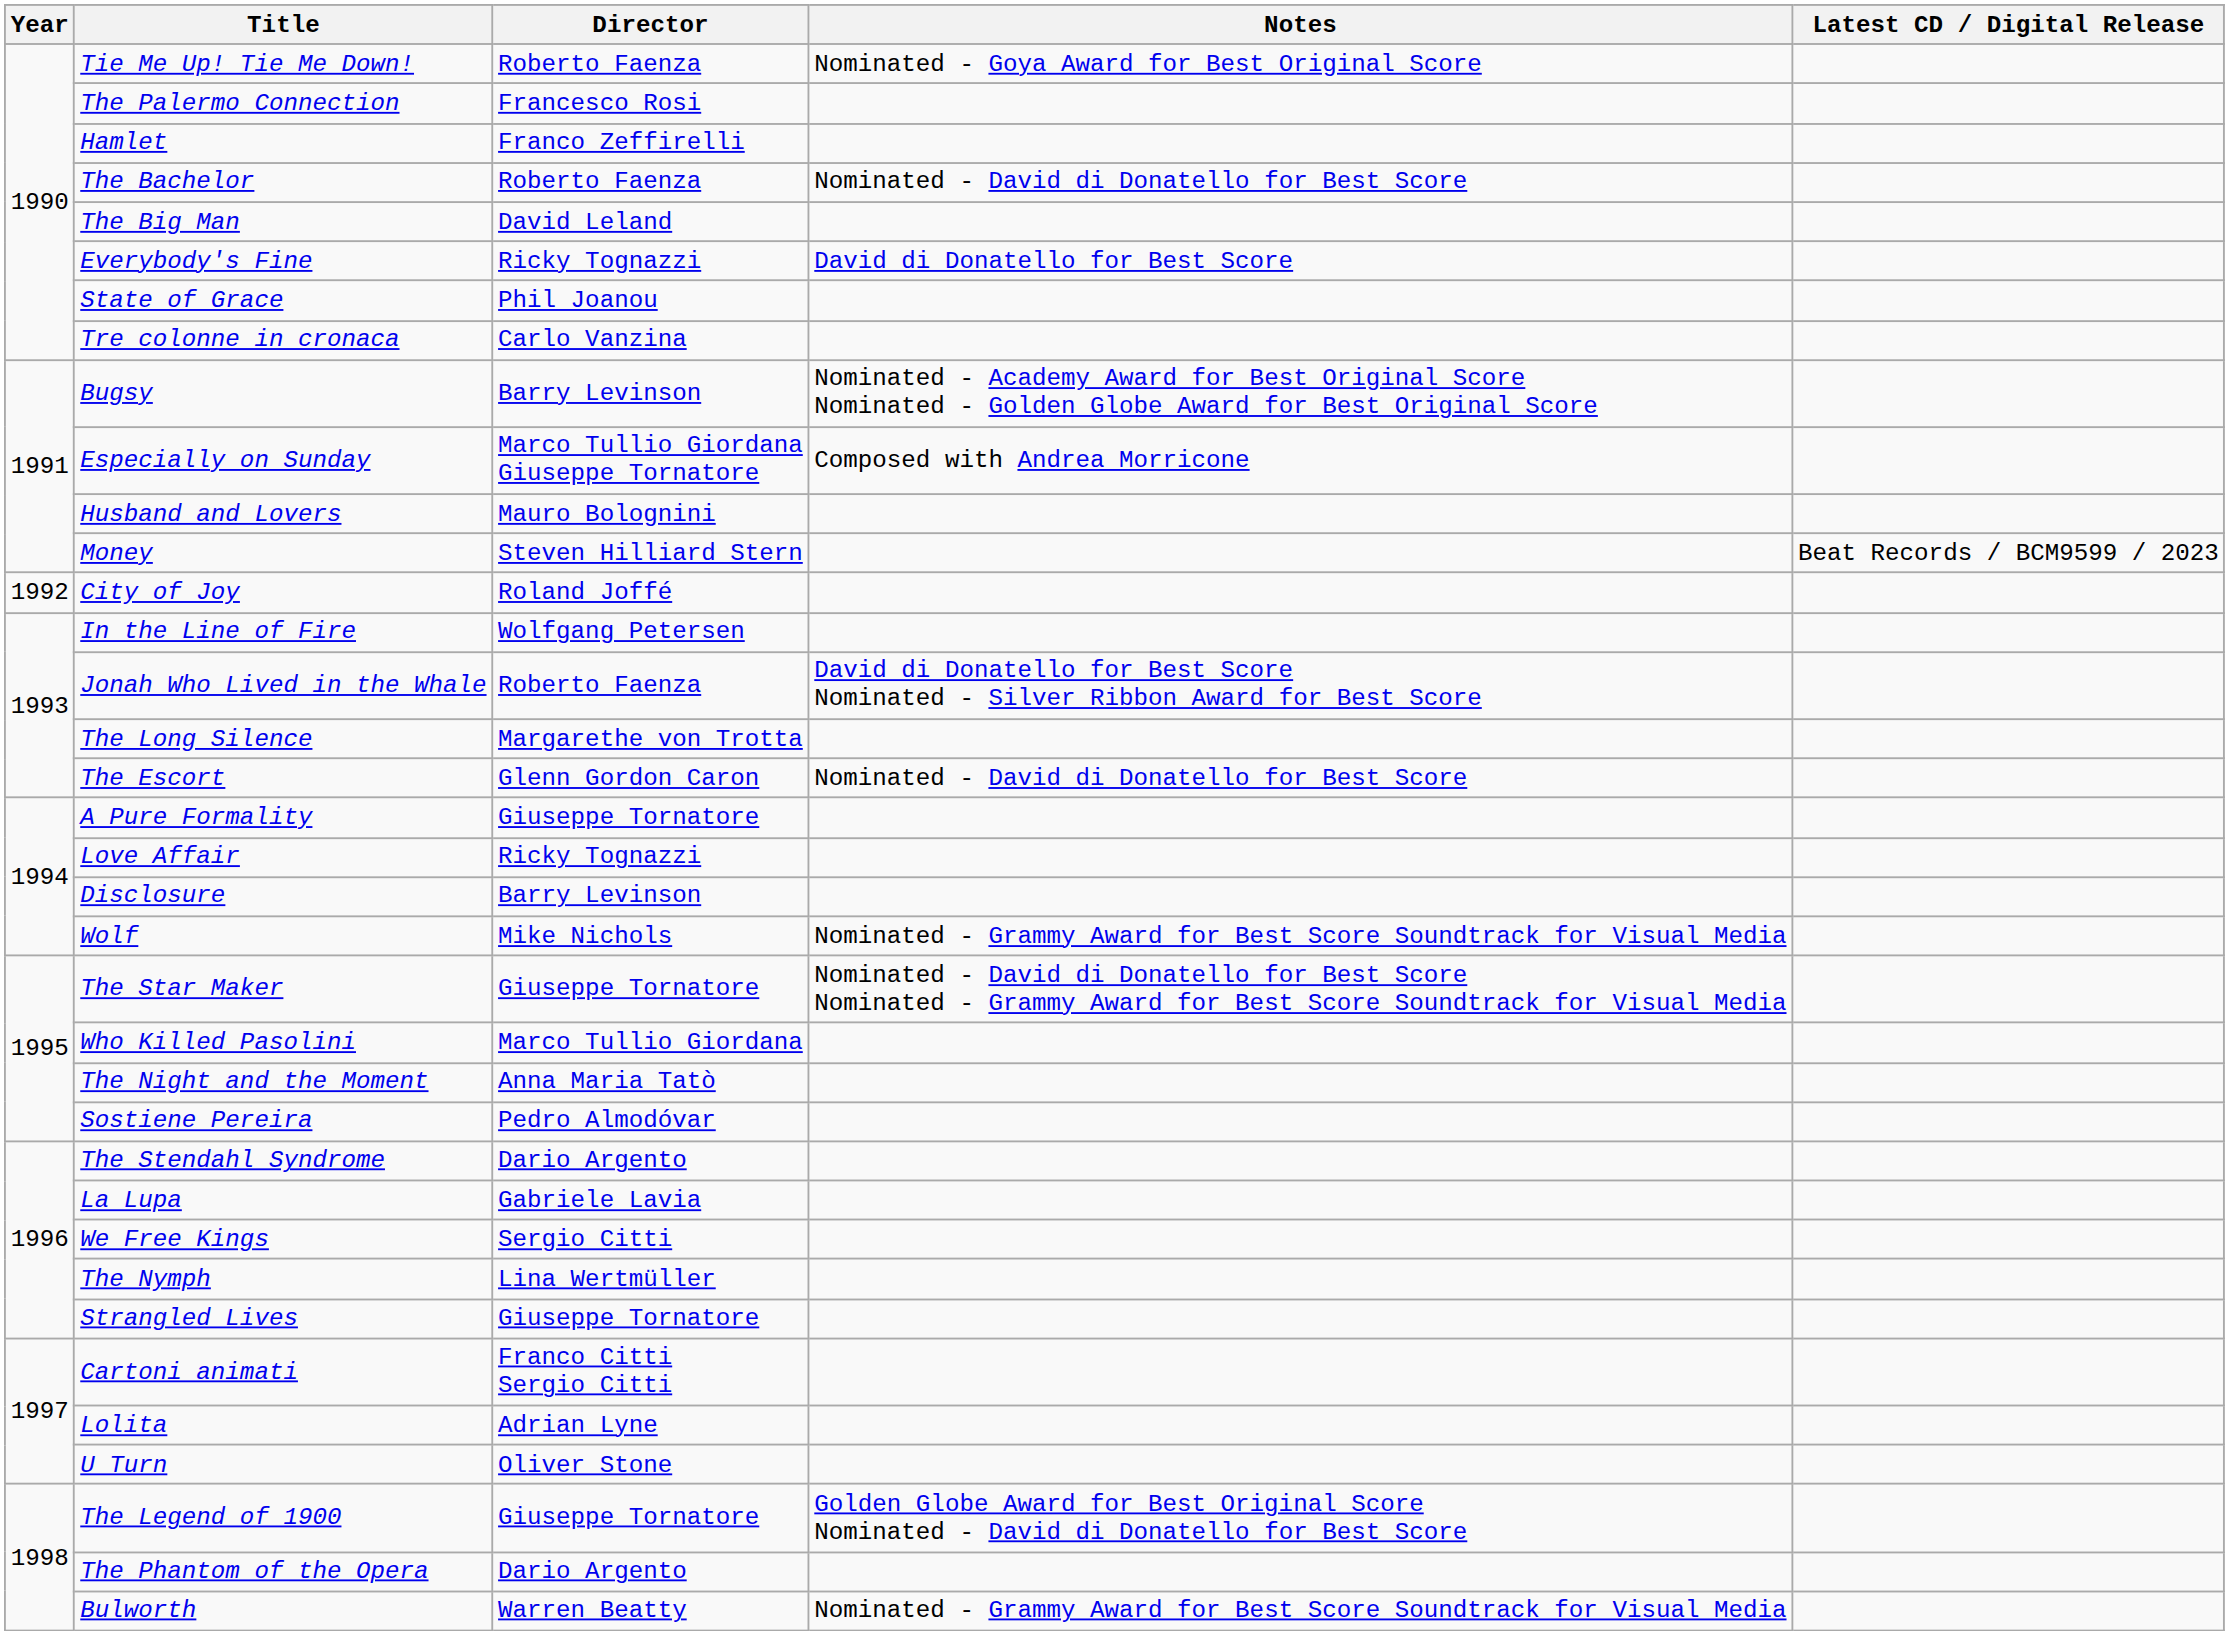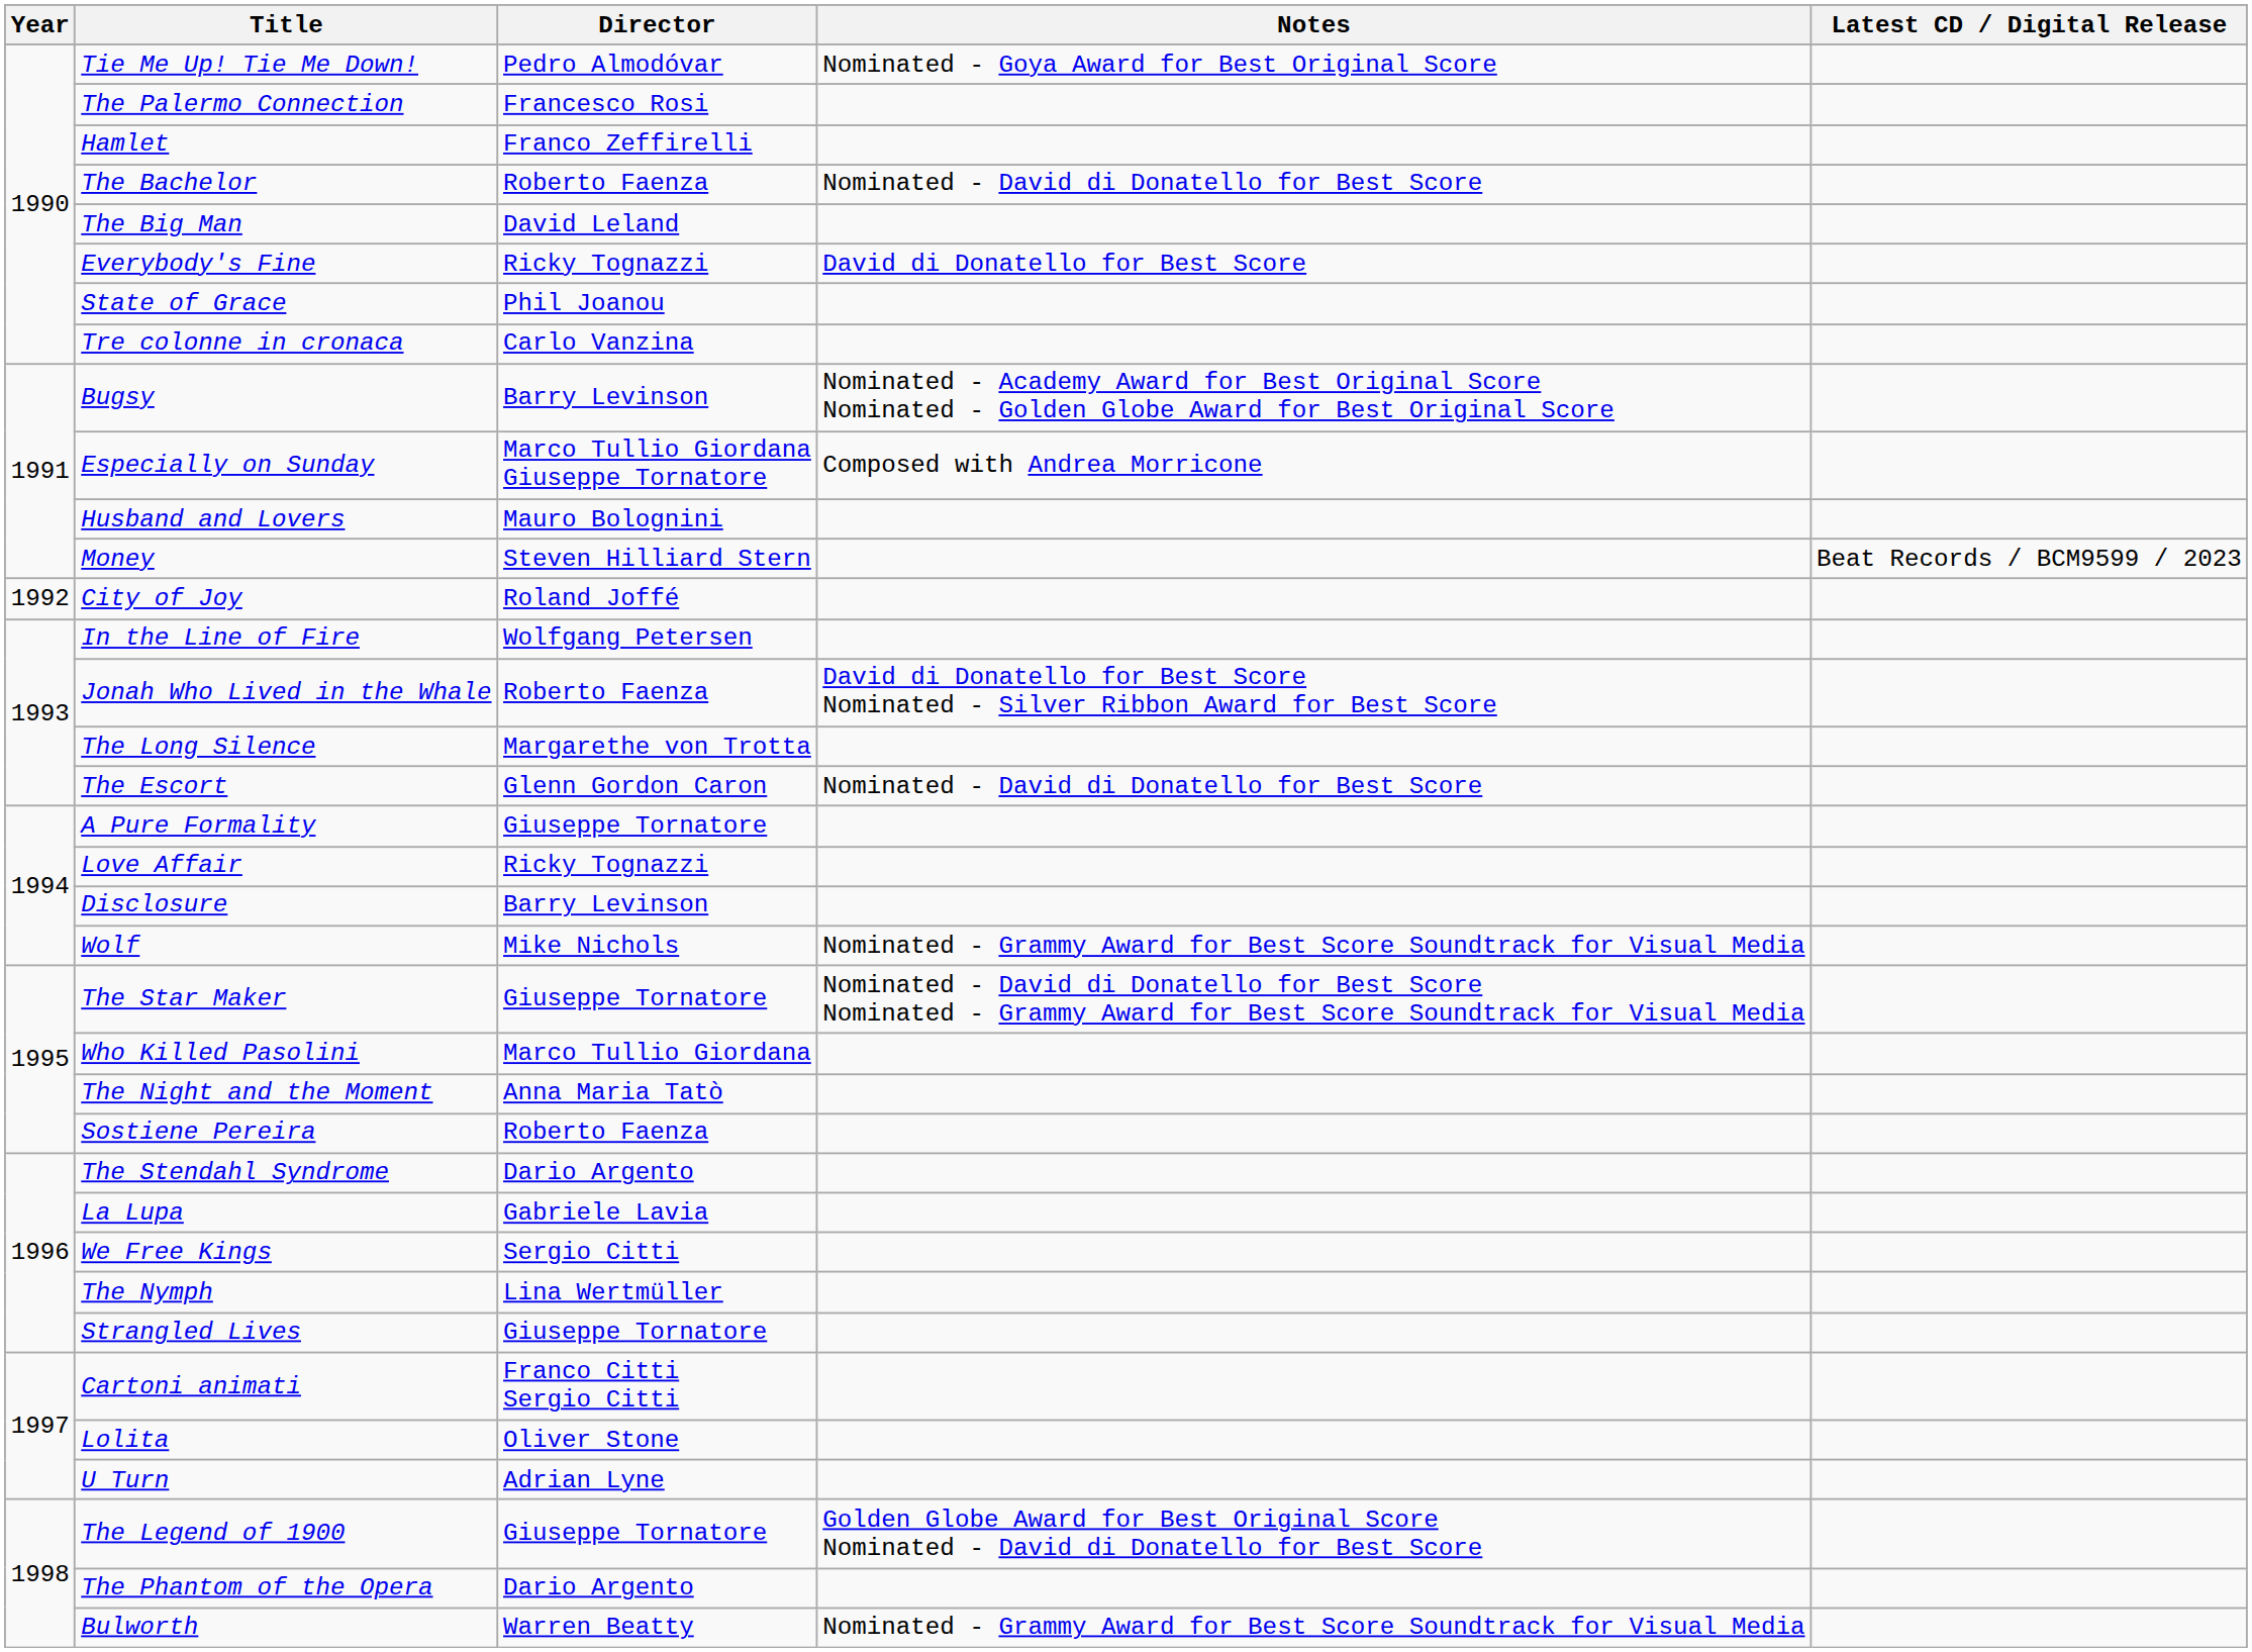Tie Me Up! Tie Me Down! | Director: Roberto Faenza -> Pedro Almodóvar
Sostiene Pereira | Director: Pedro Almodóvar -> Roberto Faenza
Lolita | Director: Adrian Lyne -> Oliver Stone
U Turn | Director: Oliver Stone -> Adrian Lyne
